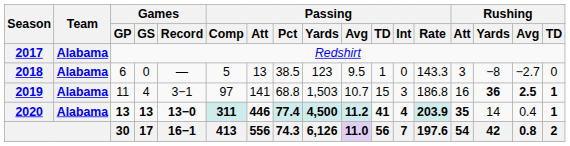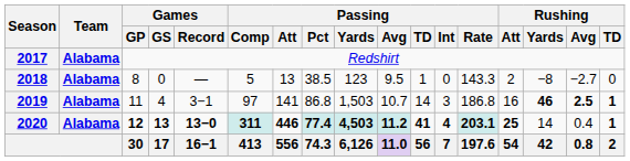2018 | Games / GP: 6 -> 8
2018 | Rushing / Att: 3 -> 2
2019 | Passing / Pct: 68.8 -> 86.8
2019 | Passing / TD: 15 -> 14
2019 | Rushing / Yards: 36 -> 46
2020 | Games / GP: 13 -> 12
2020 | Passing / Yards: 4,500 -> 4,503
2020 | Passing / Rate: 203.9 -> 203.1
2020 | Rushing / Att: 35 -> 25
